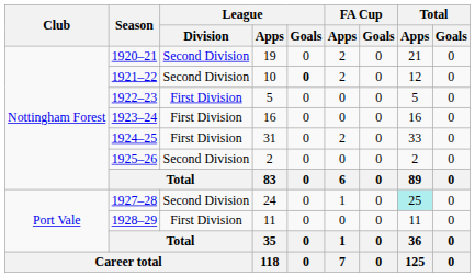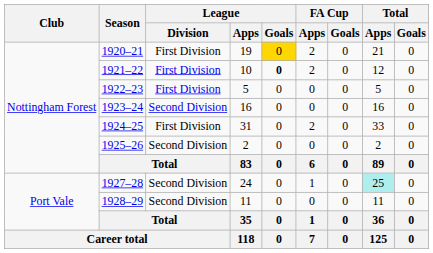1920–21 | League / Division: Second Division -> First Division
1920–21 | League / Goals: no background -> gold background
1921–22 | League / Division: Second Division -> First Division
1923–24 | League / Division: First Division -> Second Division
1928–29 | League / Division: First Division -> Second Division
